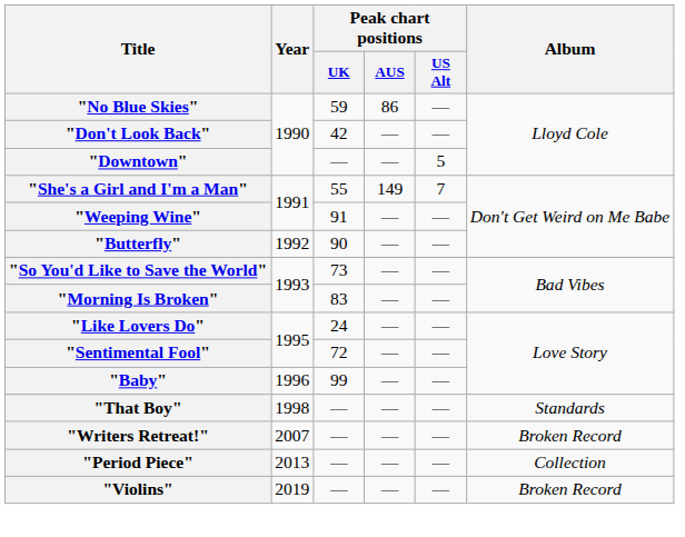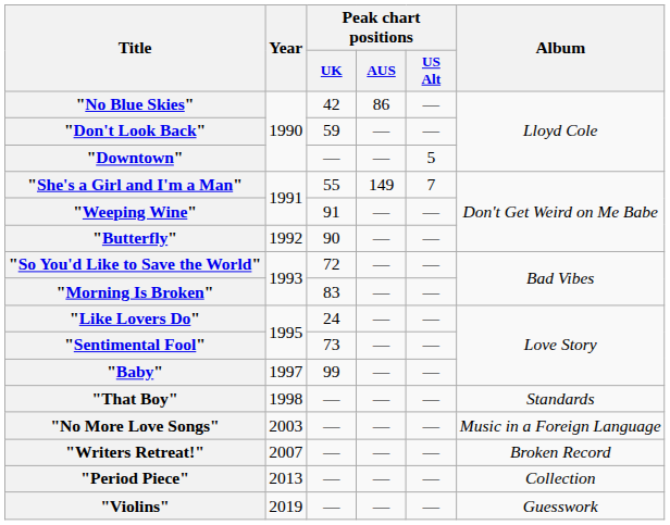"No Blue Skies" | Peak chart positions / UK: 59 -> 42
"Don't Look Back" | Peak chart positions / UK: 42 -> 59
"So You'd Like to Save the World" | Peak chart positions / UK: 73 -> 72
"Sentimental Fool" | Peak chart positions / UK: 72 -> 73
"Baby" | Year: 1996 -> 1997
+ row: "No More Love Songs" | 2003 | — | — | — | Music in a Foreign Language
"Violins" | Album: Broken Record -> Guesswork
